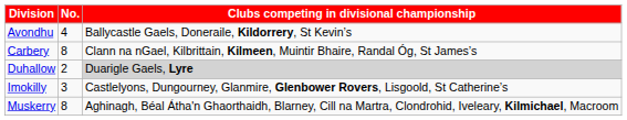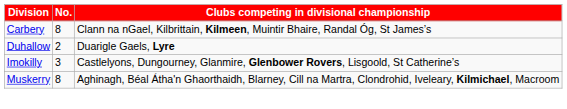- row: Avondhu | 4 | Ballycastle Gaels, Doneraile, Kildorrery, St Kevin’s
Duhallow | Clubs competing in divisional championship: lightgrey background -> no background
